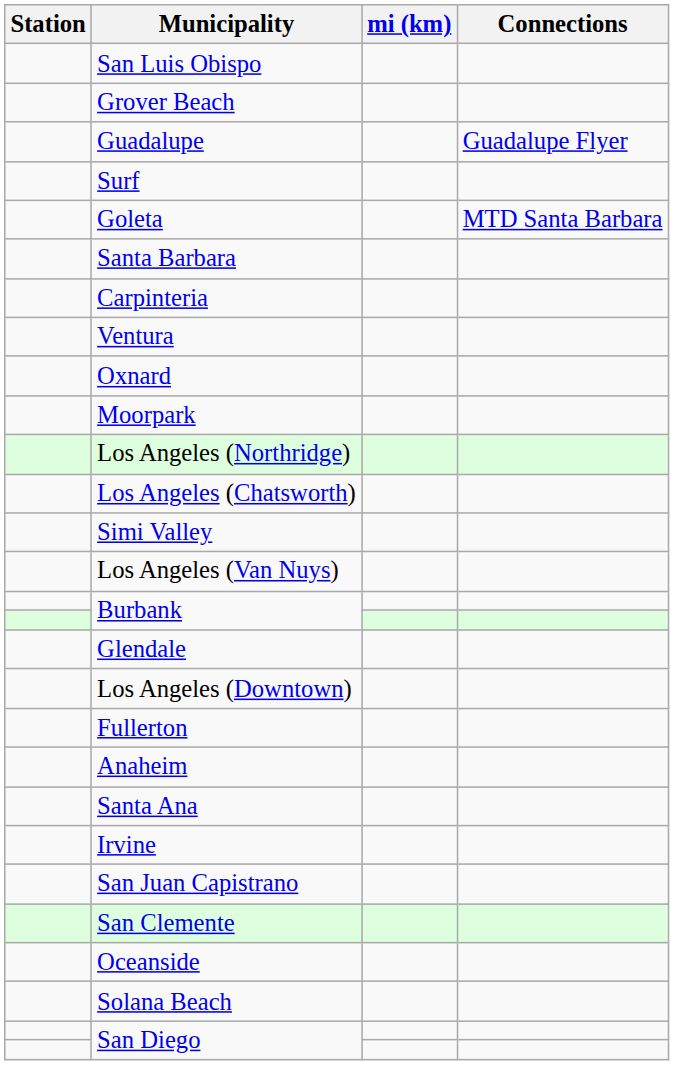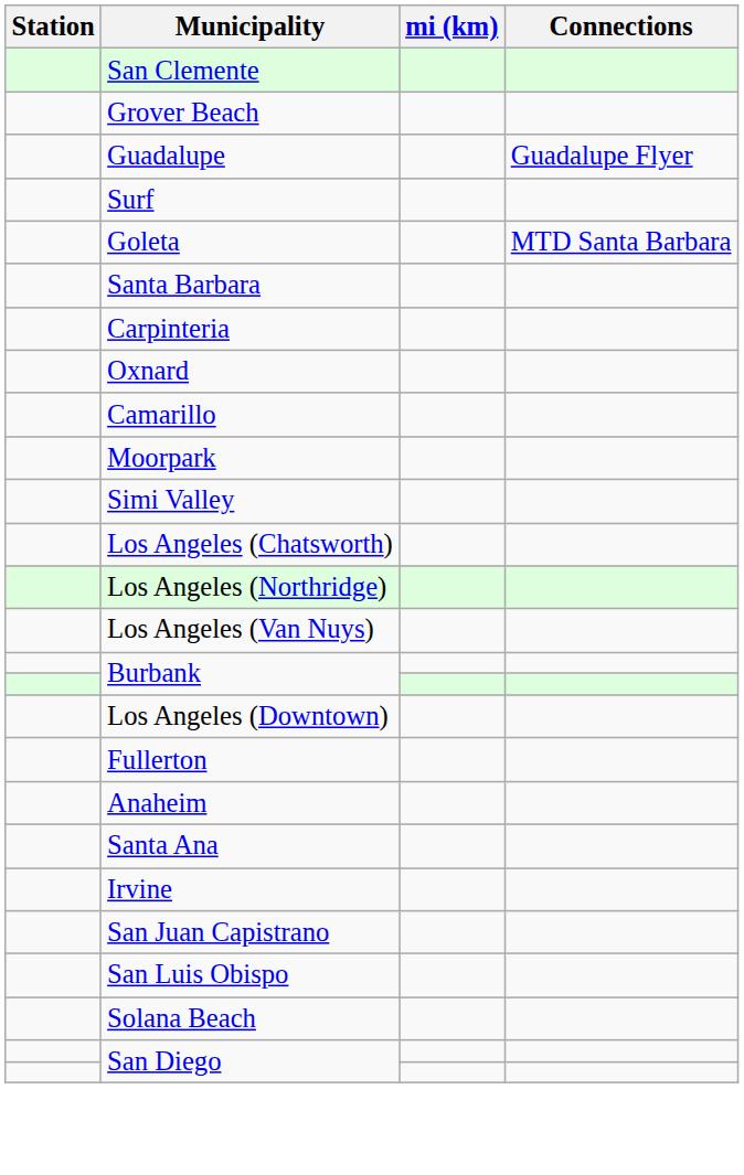rows swapped: San Luis Obispo <-> San Clemente
- row: Ventura
+ row: Camarillo
rows swapped: Simi Valley <-> Los Angeles (Northridge)
- row: Glendale
- row: Oceanside
